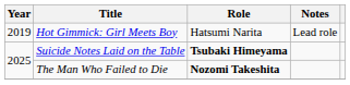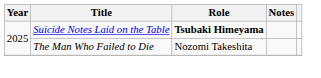- row: 2019 | Hot Gimmick: Girl Meets Boy | Hatsumi Narita | Lead role
The Man Who Failed to Die | Role: bold -> normal
